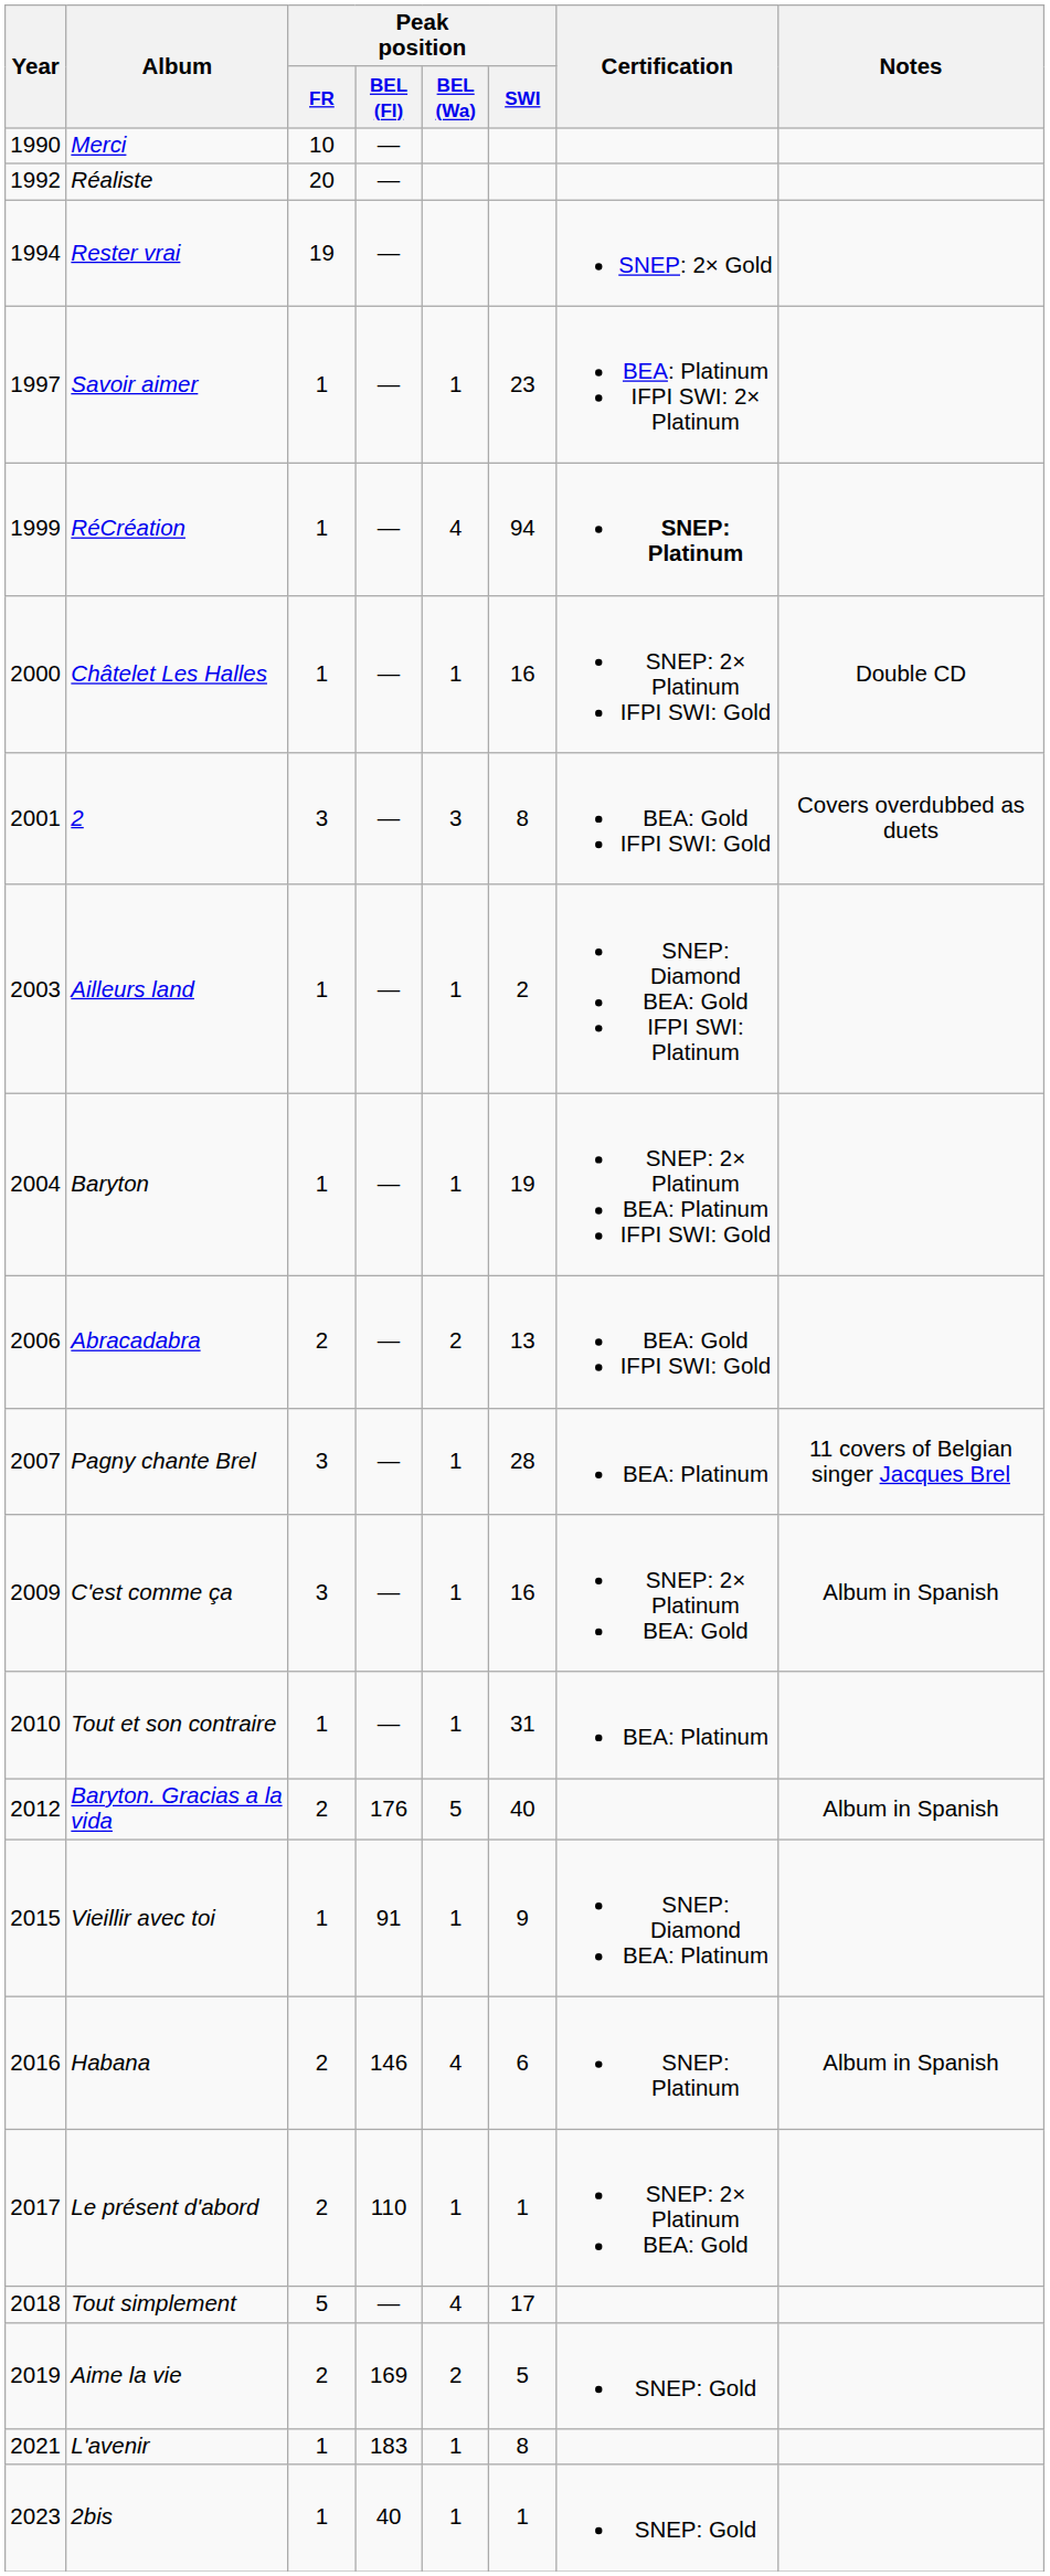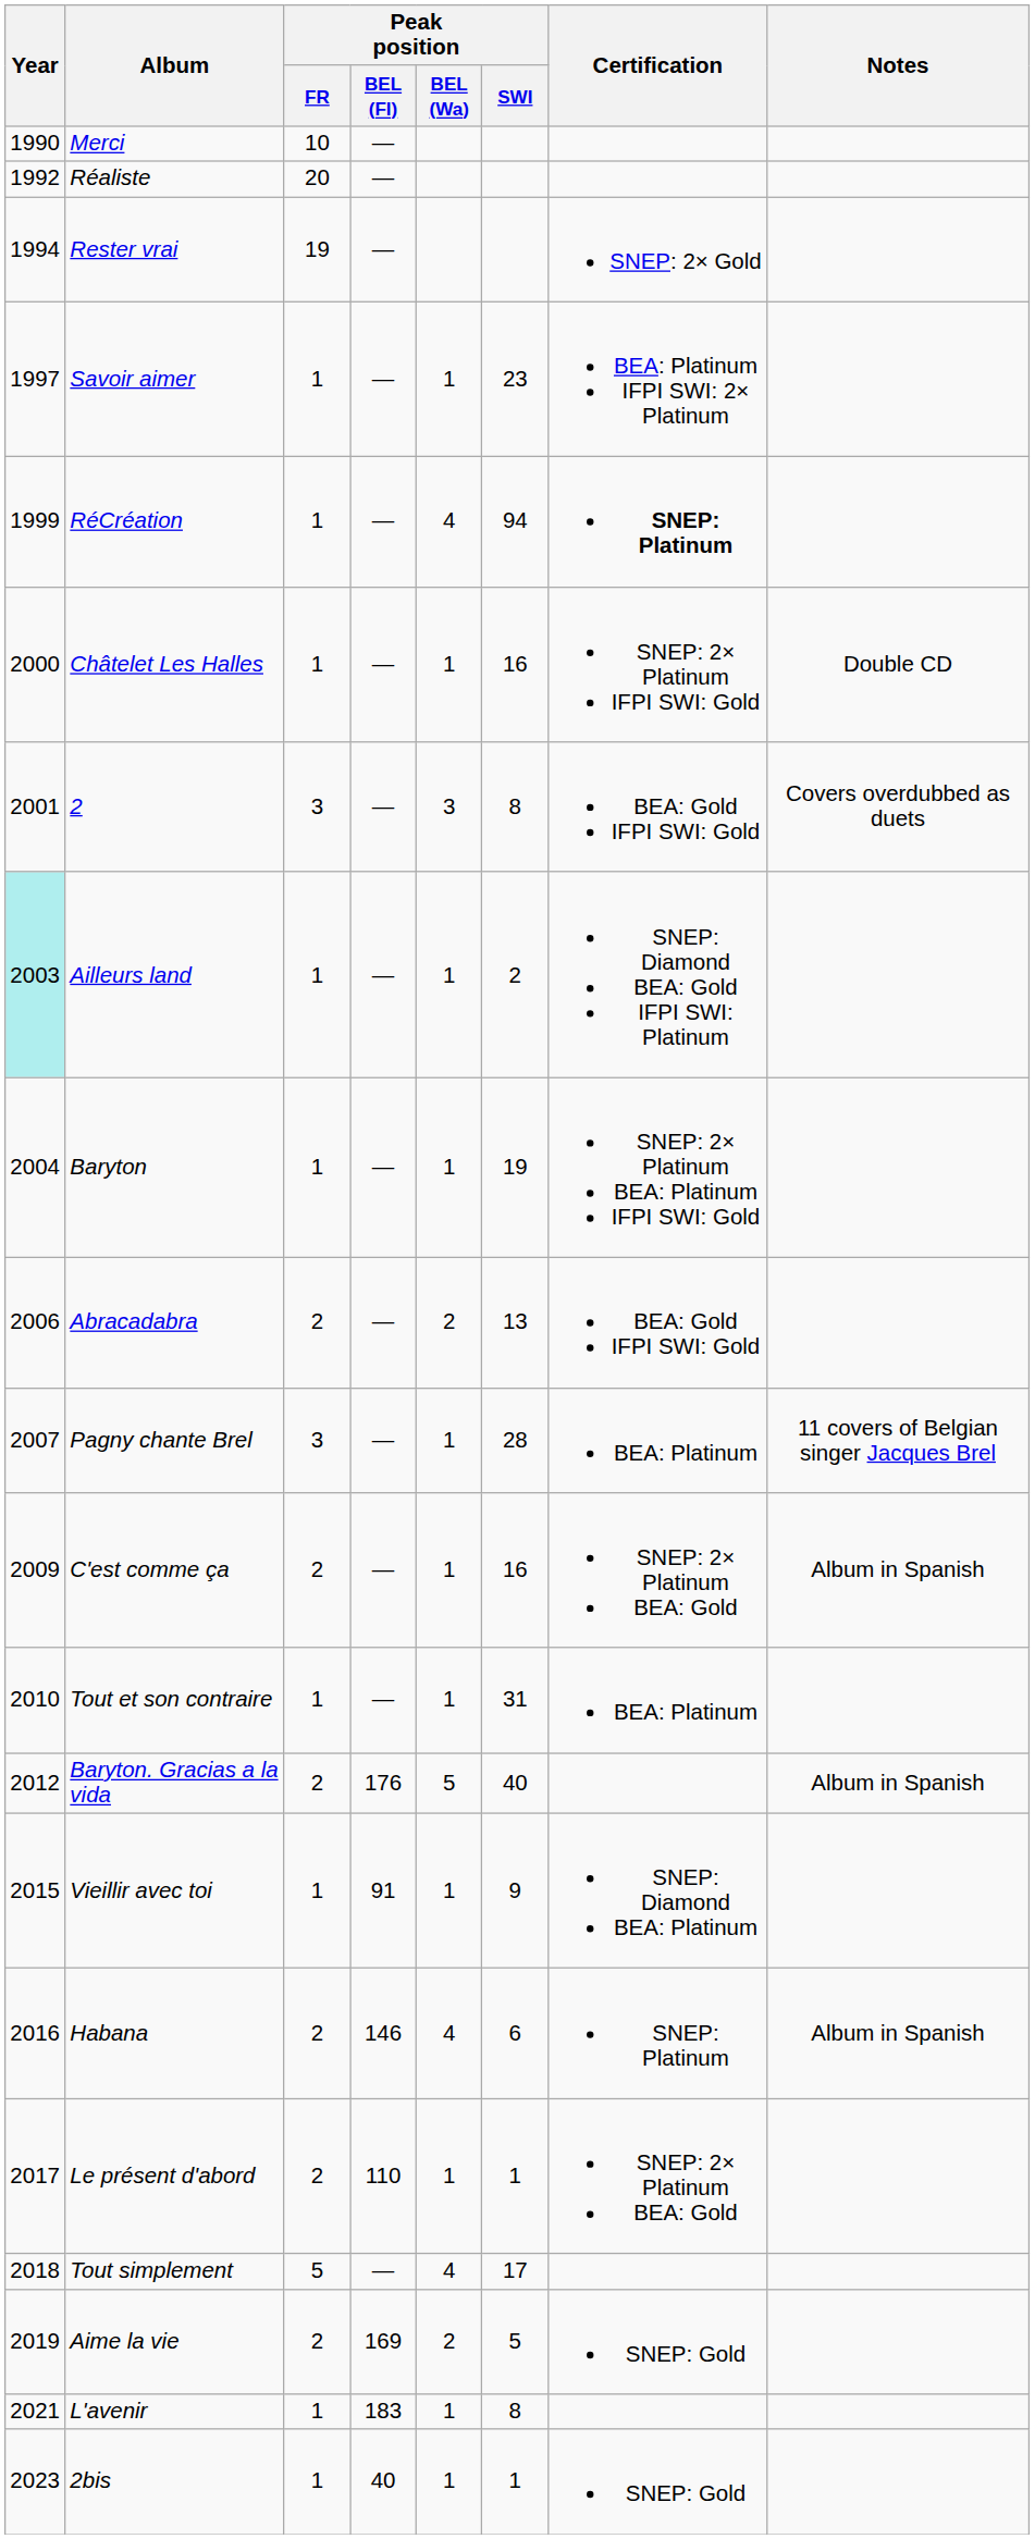Ailleurs land | Year: no background -> paleturquoise background
C'est comme ça | Peak position / FR: 3 -> 2
